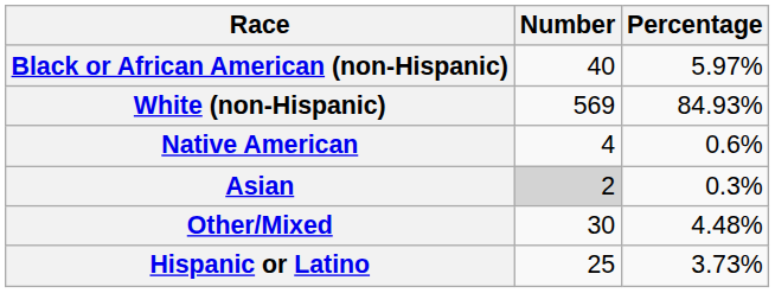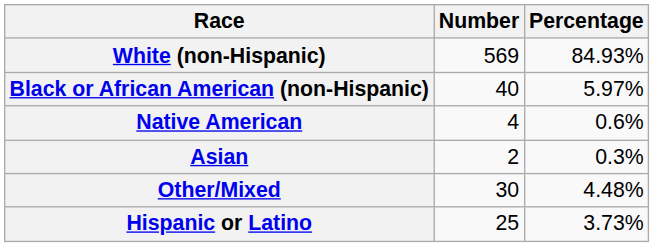rows swapped: White (non-Hispanic) <-> Black or African American (non-Hispanic)
Asian | Number: lightgrey background -> no background
